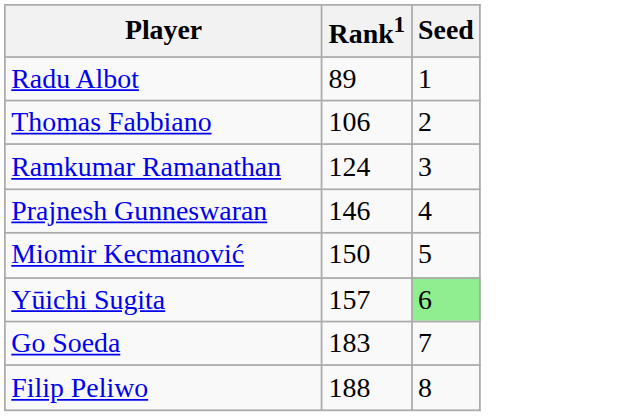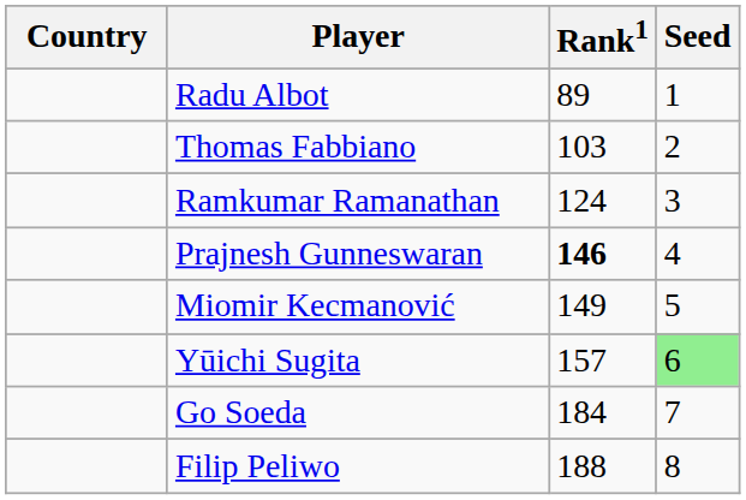+ column: Country
Thomas Fabbiano | Rank1: 106 -> 103
Prajnesh Gunneswaran | Rank1: normal -> bold
Miomir Kecmanović | Rank1: 150 -> 149
Go Soeda | Rank1: 183 -> 184
